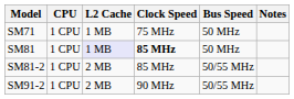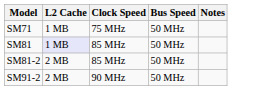- column: CPU | 1 CPU | 1 CPU | 1 CPU | 1 CPU
SM81 | Clock Speed: bold -> normal
SM81-2 | Bus Speed: 50/55 MHz -> 50 MHz
SM91-2 | Bus Speed: 50/55 MHz -> 50 MHz
